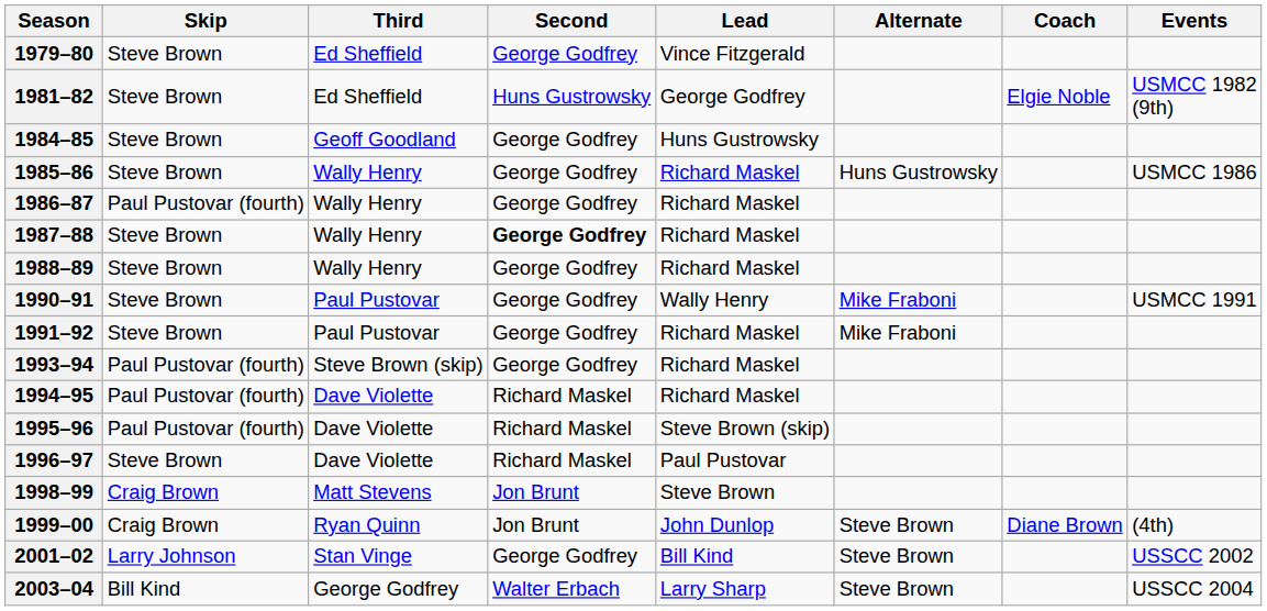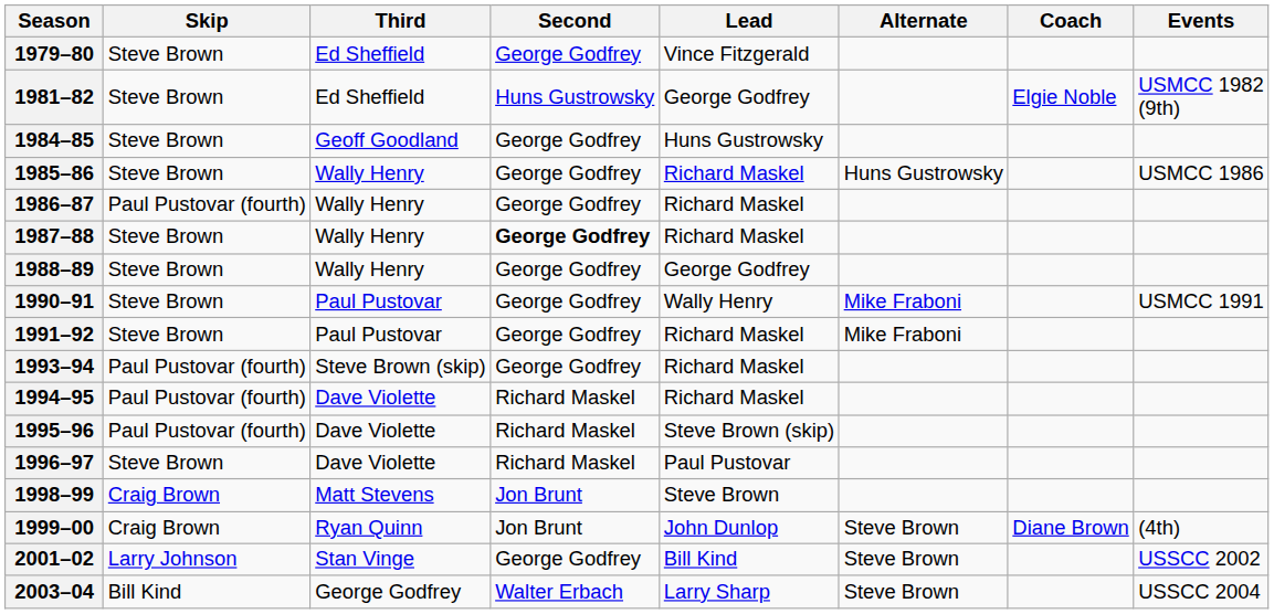1988–89 | Lead: Richard Maskel -> George Godfrey
